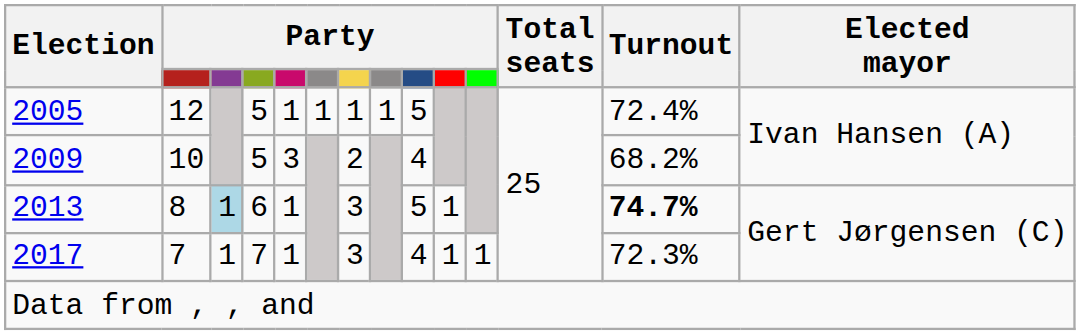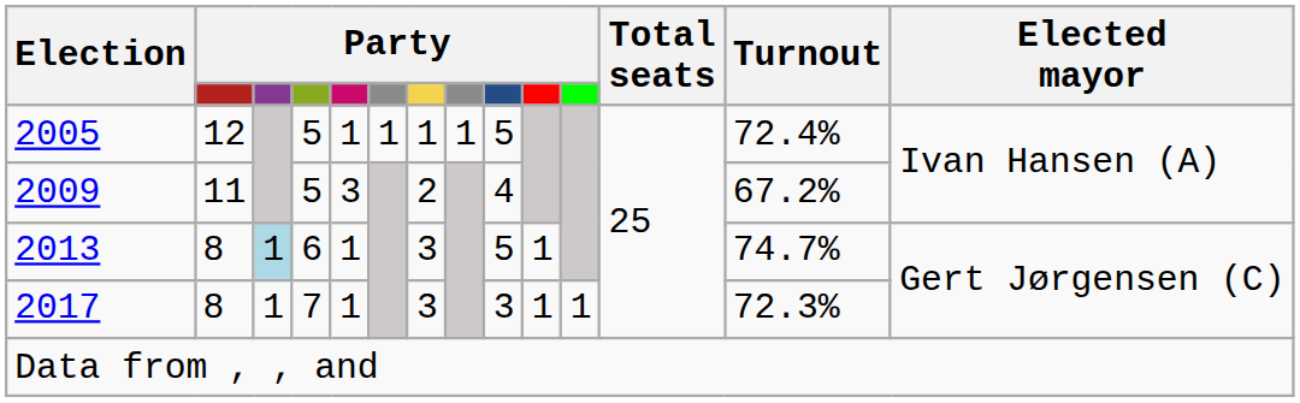2009 | column 2: 10 -> 11
2009 | Turnout: 68.2% -> 67.2%
2013 | Turnout: bold -> normal
2017 | column 2: 7 -> 8
2017 | column 9: 4 -> 3
